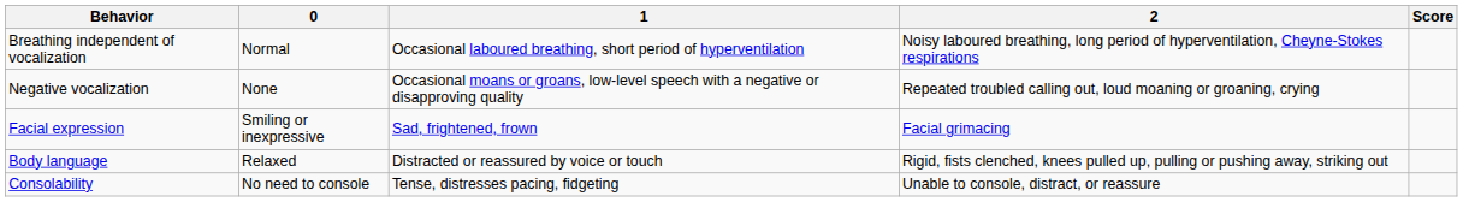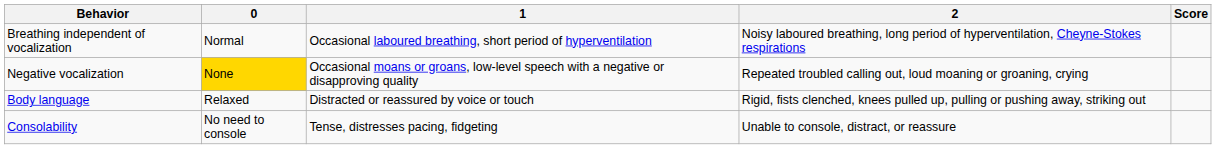Negative vocalization | 0: no background -> gold background
- row: Facial expression | Smiling or inexpressive | Sad, frightened, frown | Facial grimacing
